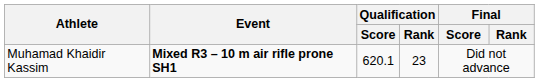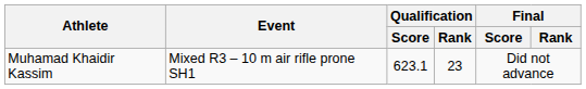Muhamad Khaidir Kassim | Event: bold -> normal
Muhamad Khaidir Kassim | Qualification / Score: 620.1 -> 623.1
